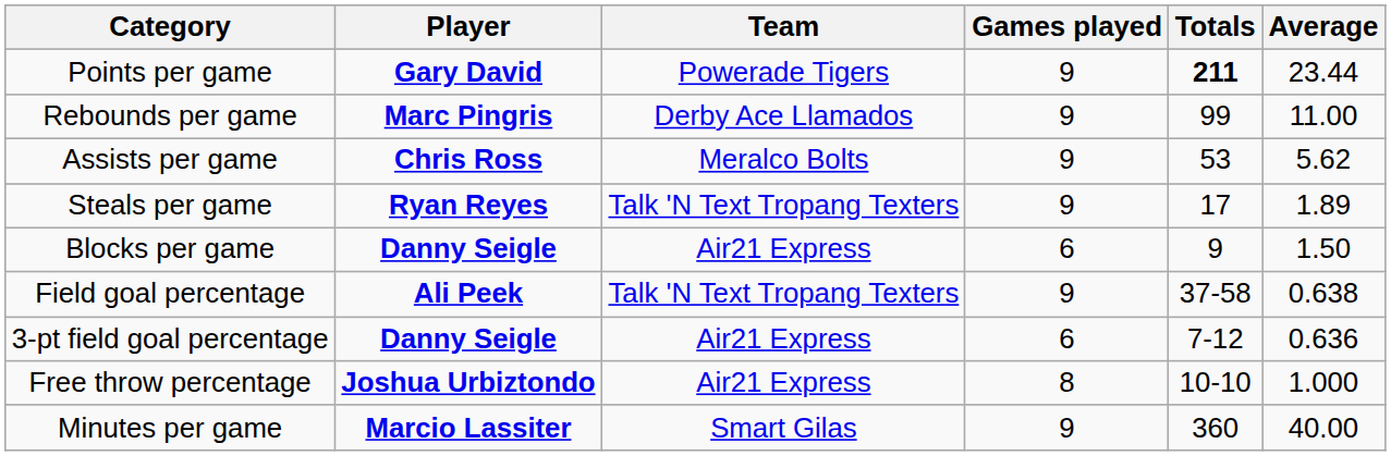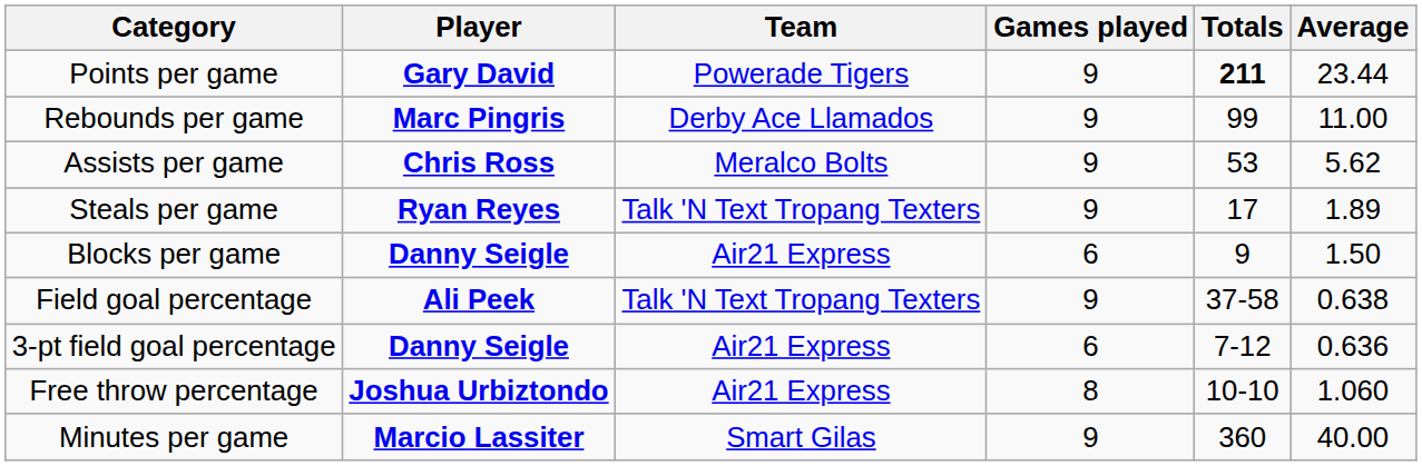Free throw percentage | Average: 1.000 -> 1.060
